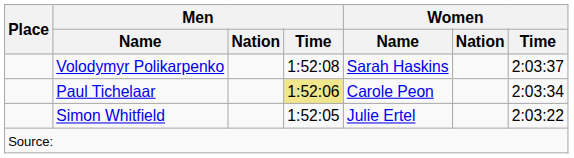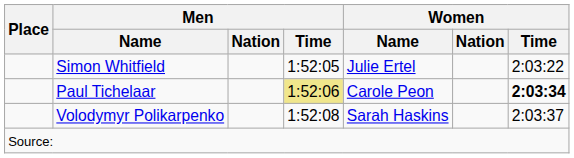rows swapped: Simon Whitfield <-> Volodymyr Polikarpenko
Paul Tichelaar | Women / Time: normal -> bold
